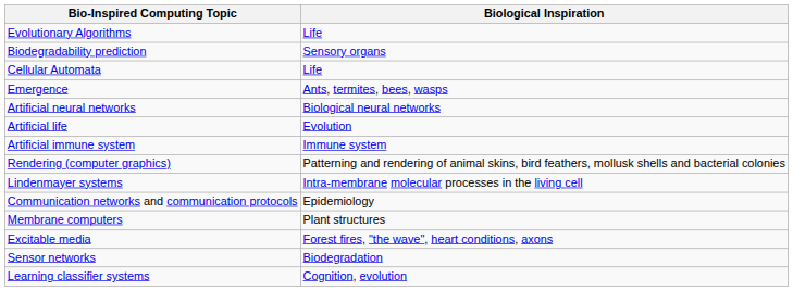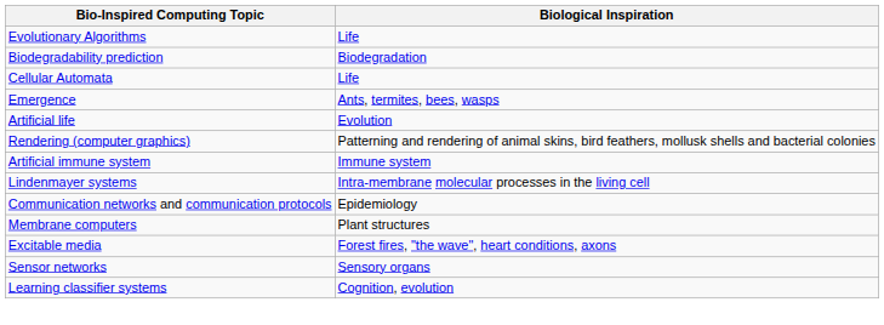Biodegradability prediction | Biological Inspiration: Sensory organs -> Biodegradation
- row: Artificial neural networks | Biological neural networks
rows swapped: Artificial immune system <-> Rendering (computer graphics)
Sensor networks | Biological Inspiration: Biodegradation -> Sensory organs
